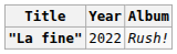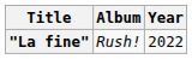columns swapped: Year <-> Album
